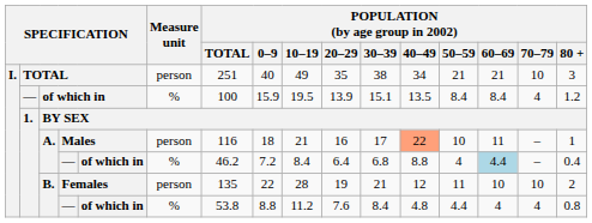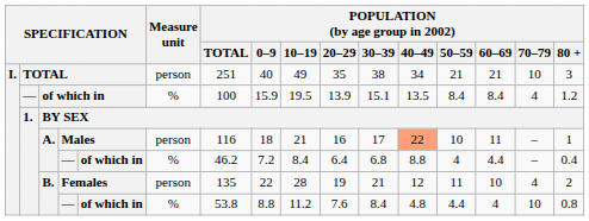A. / — | POPULATION (by age group in 2002) / 60–69: lightblue background -> no background
Females | POPULATION (by age group in 2002) / 70–79: 10 -> 4
B. / — | POPULATION (by age group in 2002) / 70–79: 4 -> 10
